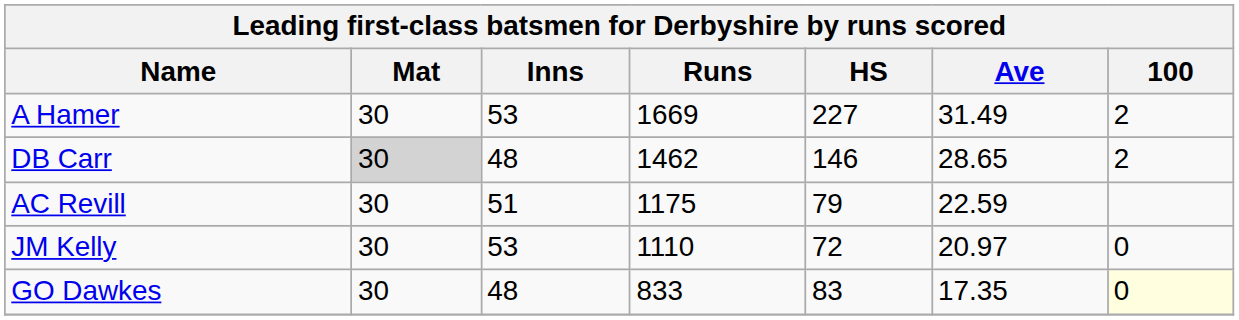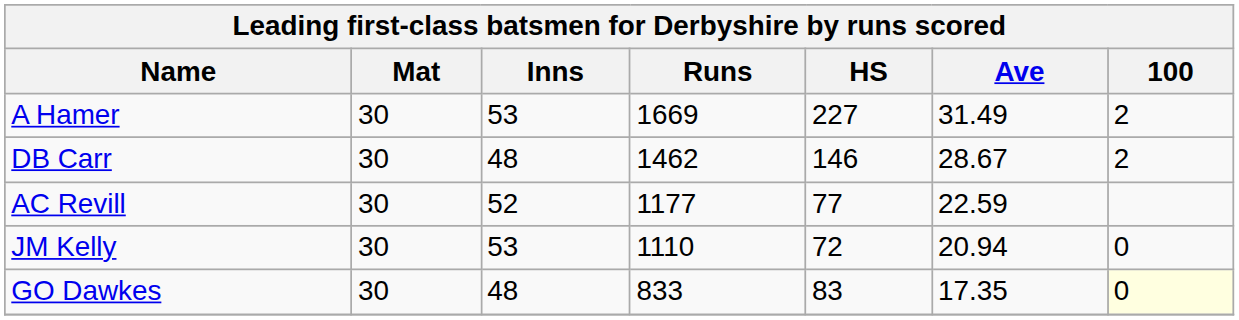DB Carr | Mat: lightgrey background -> no background
DB Carr | Ave: 28.65 -> 28.67
AC Revill | Inns: 51 -> 52
AC Revill | Runs: 1175 -> 1177
AC Revill | HS: 79 -> 77
JM Kelly | Ave: 20.97 -> 20.94
